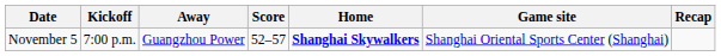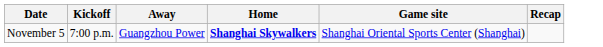- column: Score | 52–57
